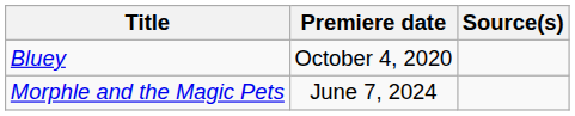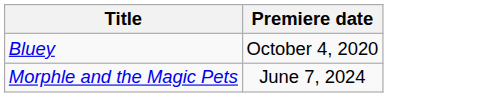- column: Source(s)
